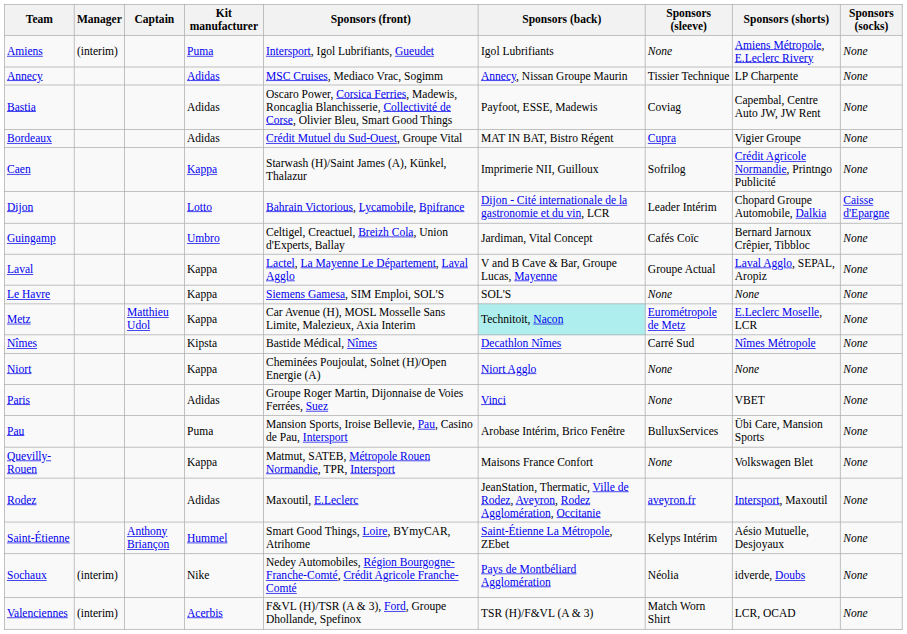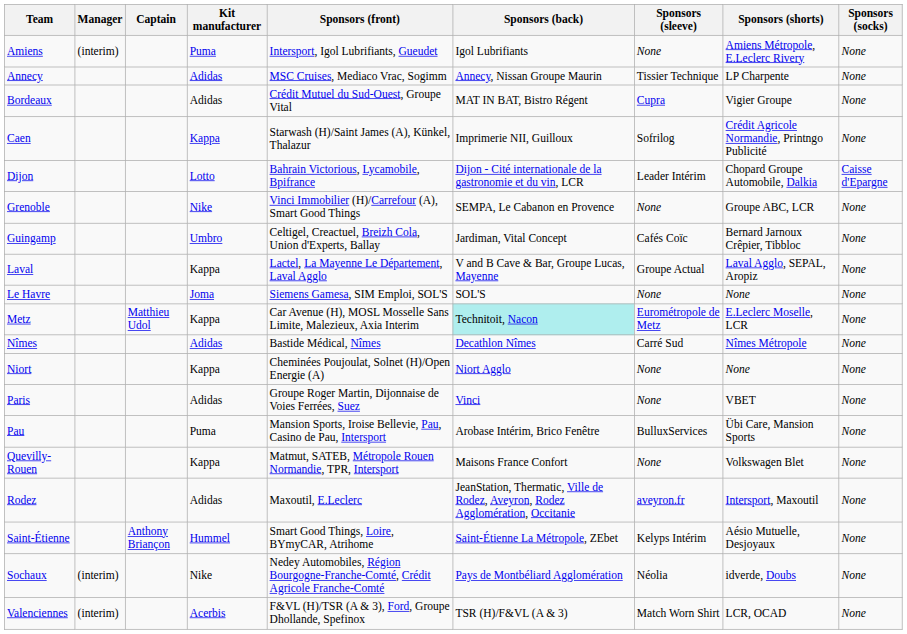- row: Bastia | Adidas | Oscaro Power, Corsica Ferries, Madewis, Roncaglia Blanchisserie, Collectivité de Corse, Olivier Bleu, Smart Good Things | Payfoot, ESSE, Madewis | Coviag | Capembal, Centre Auto JW, JW Rent | None
+ row: Grenoble | Nike | Vinci Immobilier (H)/Carrefour (A), Smart Good Things | SEMPA, Le Cabanon en Provence | None | Groupe ABC, LCR | None
Le Havre | Kit manufacturer: Kappa -> Joma
Nîmes | Kit manufacturer: Kipsta -> Adidas
